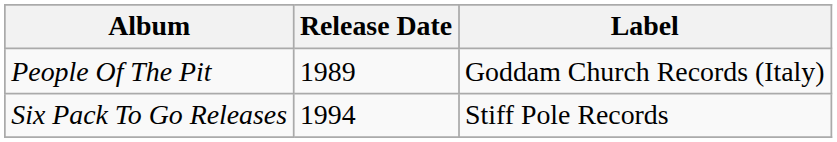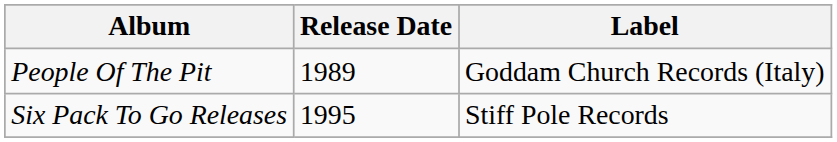Six Pack To Go Releases | Release Date: 1994 -> 1995
